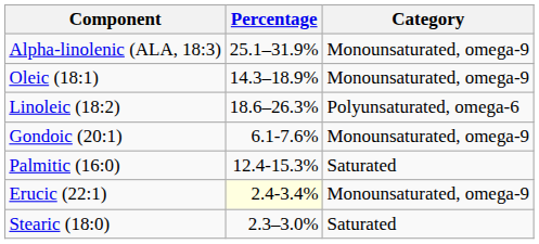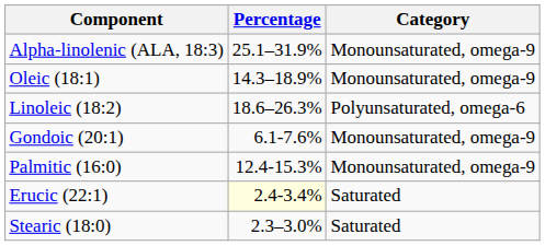Palmitic (16:0) | Category: Saturated -> Monounsaturated, omega-9
Erucic (22:1) | Category: Monounsaturated, omega-9 -> Saturated
